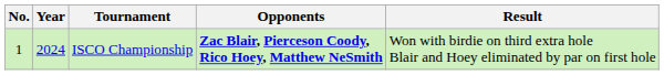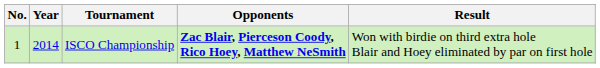ISCO Championship | Year: 2024 -> 2014
